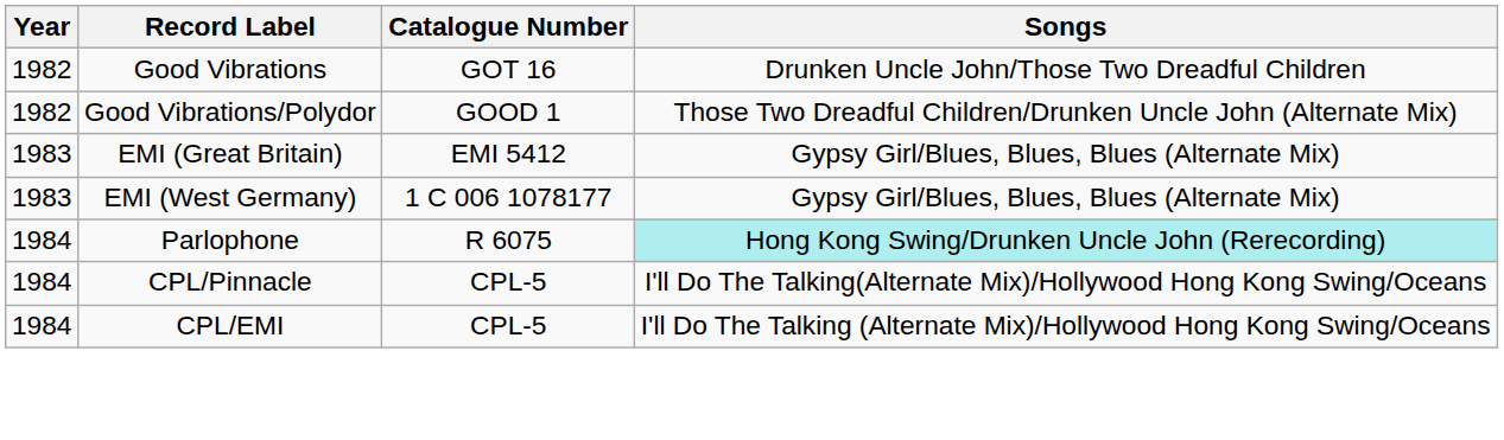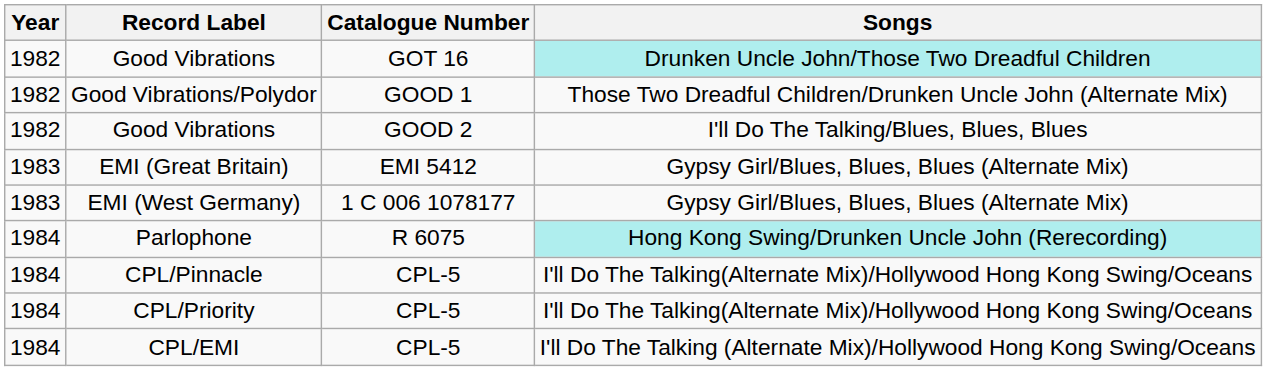Good Vibrations / GOT 16 | Songs: no background -> paleturquoise background
+ row: 1982 | Good Vibrations | GOOD 2 | I'll Do The Talking/Blues, Blues, Blues
+ row: 1984 | CPL/Priority | CPL-5 | I'll Do The Talking(Alternate Mix)/Hollywood Hong Kong Swing/Oceans
